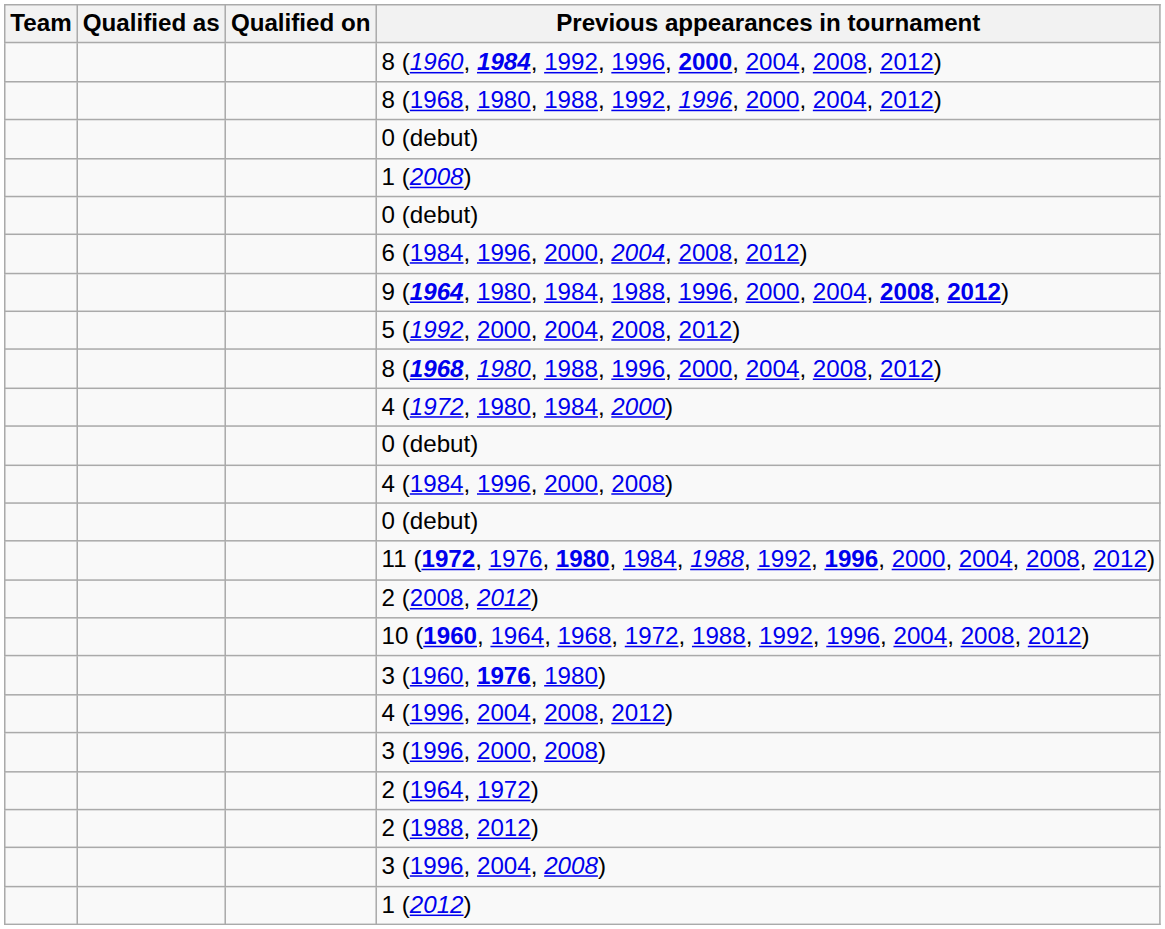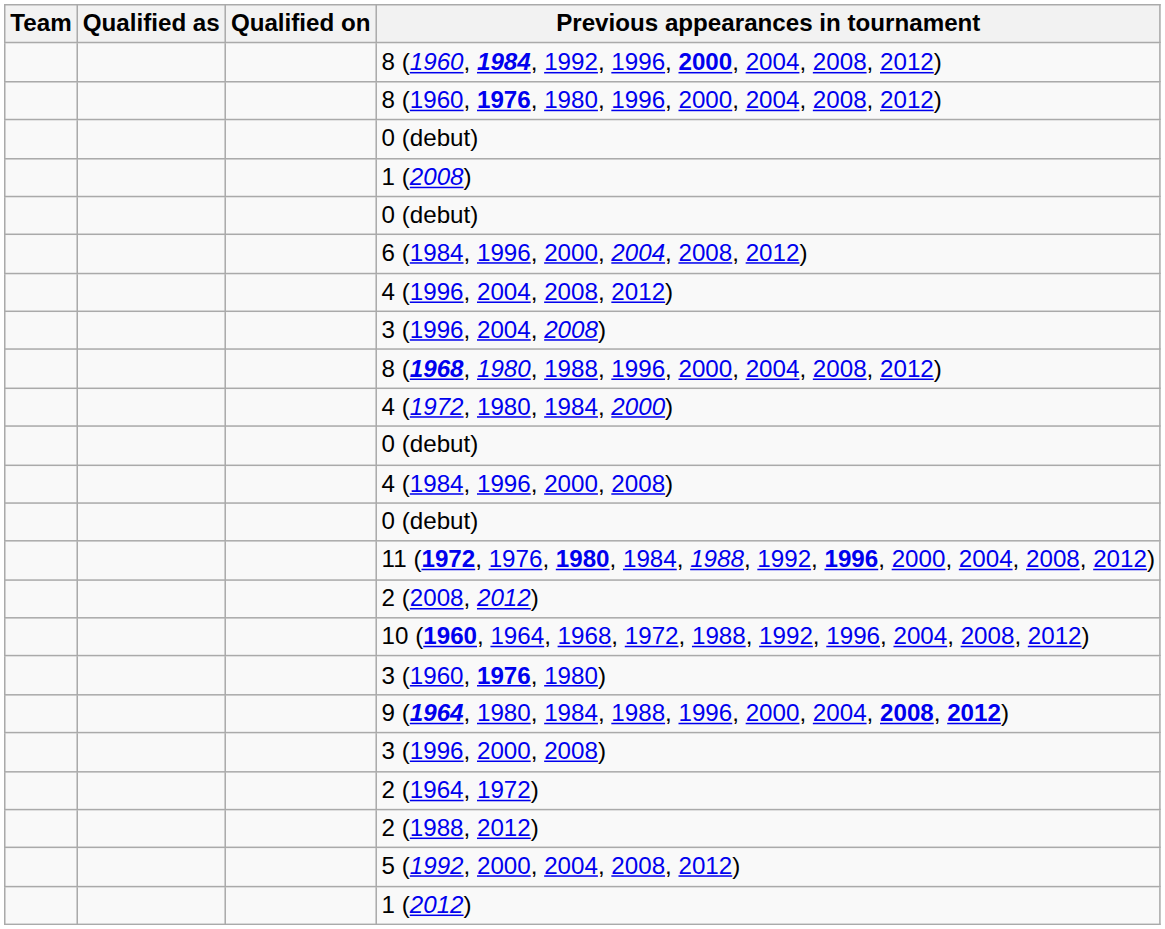- row: 8 (1968, 1980, 1988, 1992, 1996, 2000, 2004, 2012)
+ row: 8 (1960, 1976, 1980, 1996, 2000, 2004, 2008, 2012)
rows swapped: 9 (1964, 1980, 1984, 1988, 1996, 2000, 2004, 2008, 2012) <-> 4 (1996, 2004, 2008, 2012)
rows swapped: 3 (1996, 2004, 2008) <-> 5 (1992, 2000, 2004, 2008, 2012)
